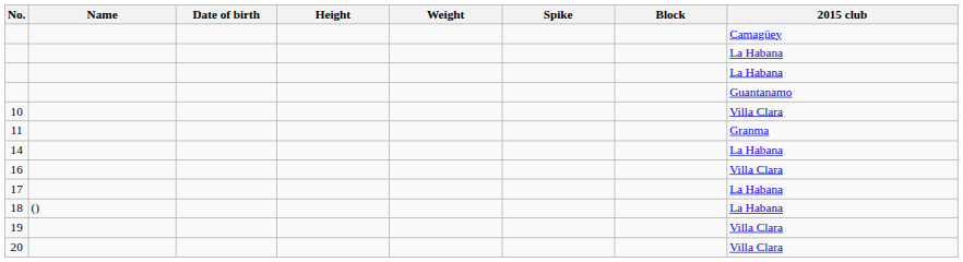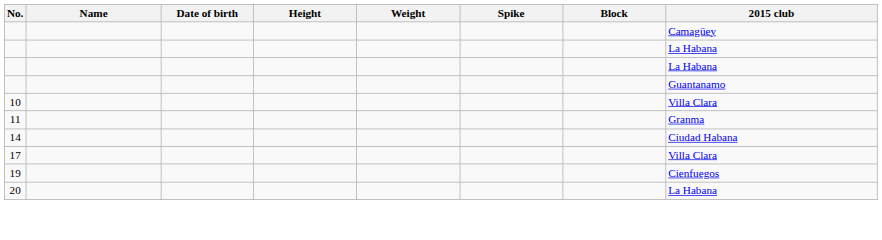14 | 2015 club: La Habana -> Ciudad Habana
- row: 16 | Villa Clara
17 | 2015 club: La Habana -> Villa Clara
- row: 18 | () | La Habana
19 | 2015 club: Villa Clara -> Cienfuegos
20 | 2015 club: Villa Clara -> La Habana
